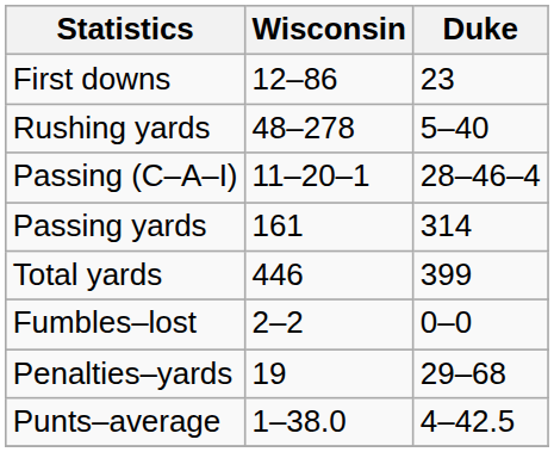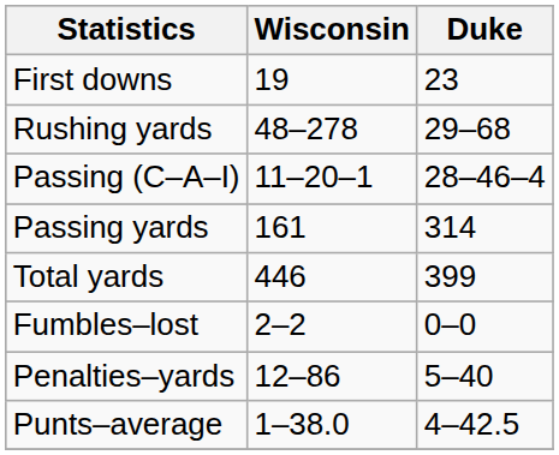First downs | Wisconsin: 12–86 -> 19
Rushing yards | Duke: 5–40 -> 29–68
Penalties–yards | Wisconsin: 19 -> 12–86
Penalties–yards | Duke: 29–68 -> 5–40
